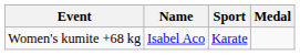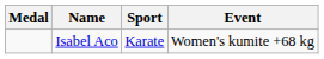columns swapped: Medal <-> Event
